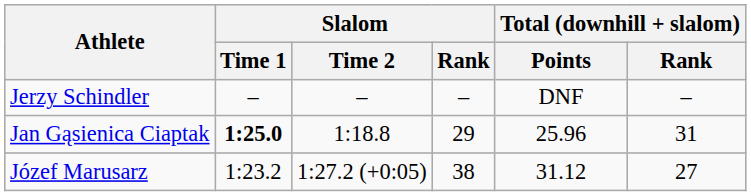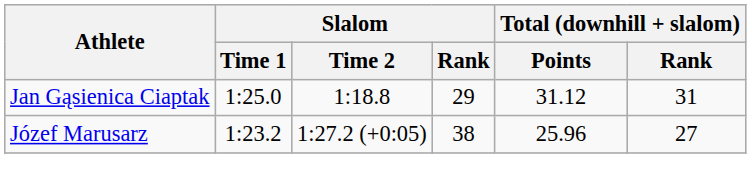- row: Jerzy Schindler | – | – | – | DNF | –
Jan Gąsienica Ciaptak | Slalom / Time 1: bold -> normal
Jan Gąsienica Ciaptak | Total (downhill + slalom) / Points: 25.96 -> 31.12
Józef Marusarz | Total (downhill + slalom) / Points: 31.12 -> 25.96
